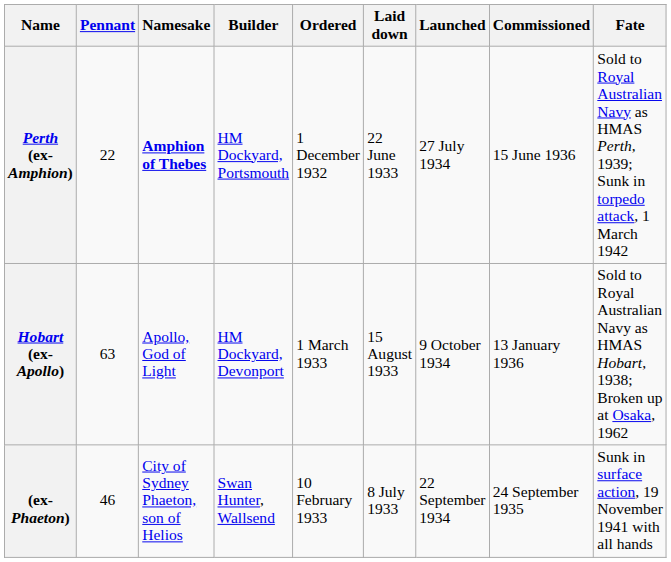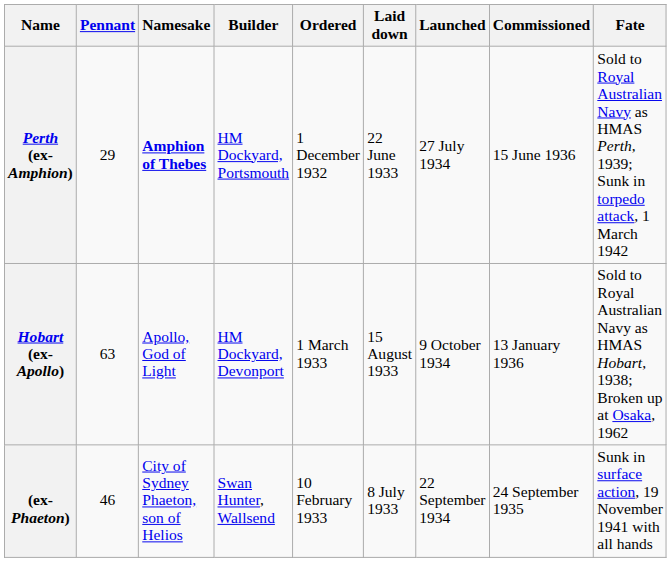Perth (ex-Amphion) | Pennant: 22 -> 29
